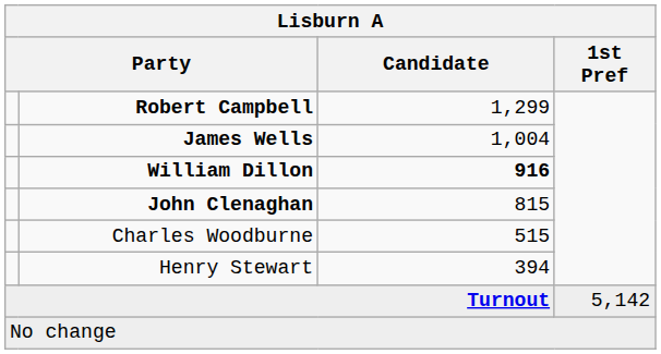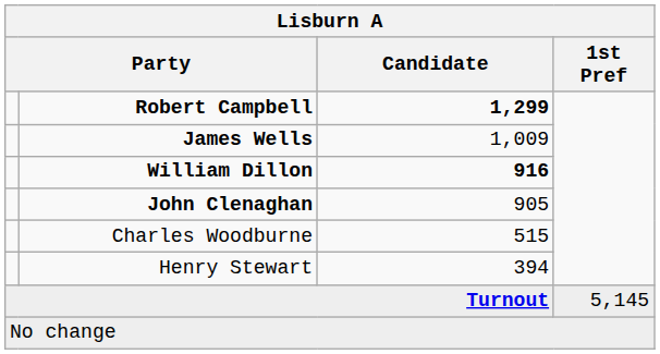Robert Campbell | Candidate: normal -> bold
James Wells | Candidate: 1,004 -> 1,009
John Clenaghan | Candidate: 815 -> 905
Turnout | 1st Pref: 5,142 -> 5,145
